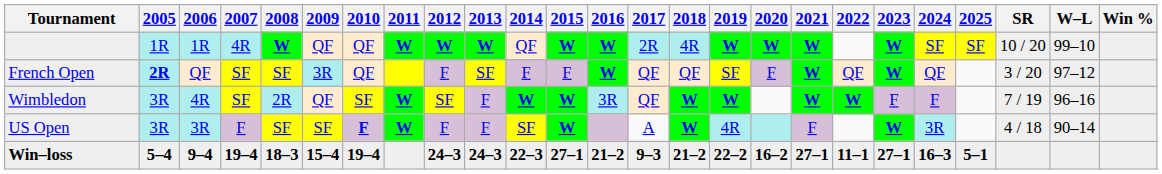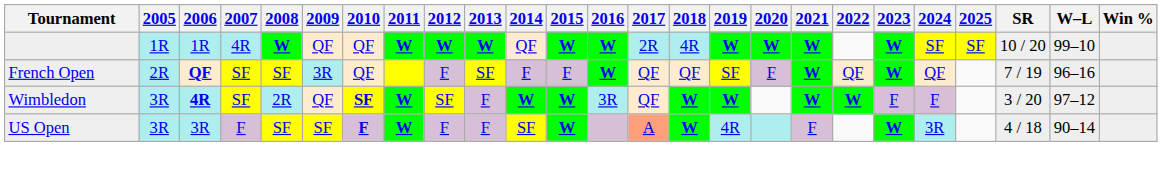French Open | 2005: bold -> normal
French Open | 2006: normal -> bold
French Open | SR: 3 / 20 -> 7 / 19
French Open | W–L: 97–12 -> 96–16
Wimbledon | 2006: normal -> bold
Wimbledon | 2010: normal -> bold
Wimbledon | SR: 7 / 19 -> 3 / 20
Wimbledon | W–L: 96–16 -> 97–12
US Open | 2017: no background -> lightsalmon background
- row: Win–loss | 5–4 | 9–4 | 19–4 | 18–3 | 15–4 | 19–4 | 24–3 | 24–3 | 22–3 | 27–1 | 21–2 | 9–3 | 21–2 | 22–2 | 16–2 | 27–1 | 11–1 | 27–1 | 16–3 | 5–1
